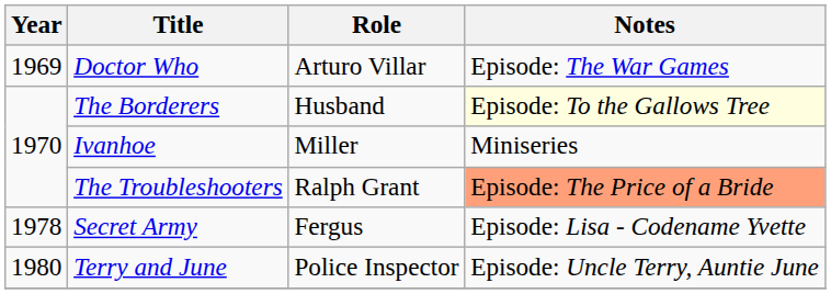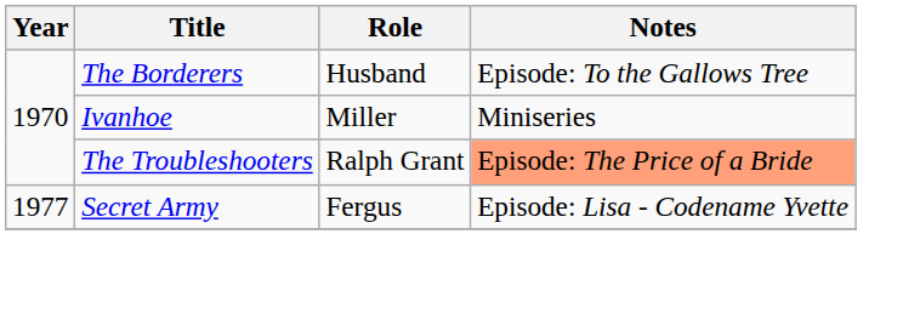- row: 1969 | Doctor Who | Arturo Villar | Episode: The War Games
The Borderers | Notes: lightyellow background -> no background
Secret Army | Year: 1978 -> 1977
- row: 1980 | Terry and June | Police Inspector | Episode: Uncle Terry, Auntie June
